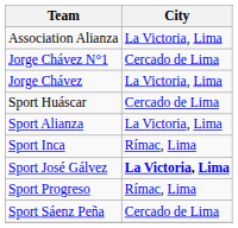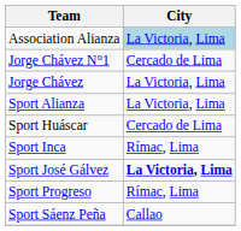Association Alianza | City: no background -> lightblue background
rows swapped: Sport Alianza <-> Sport Huáscar
Sport Sáenz Peña | City: Cercado de Lima -> Callao
